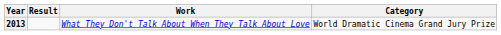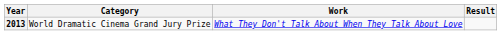columns swapped: Category <-> Result
